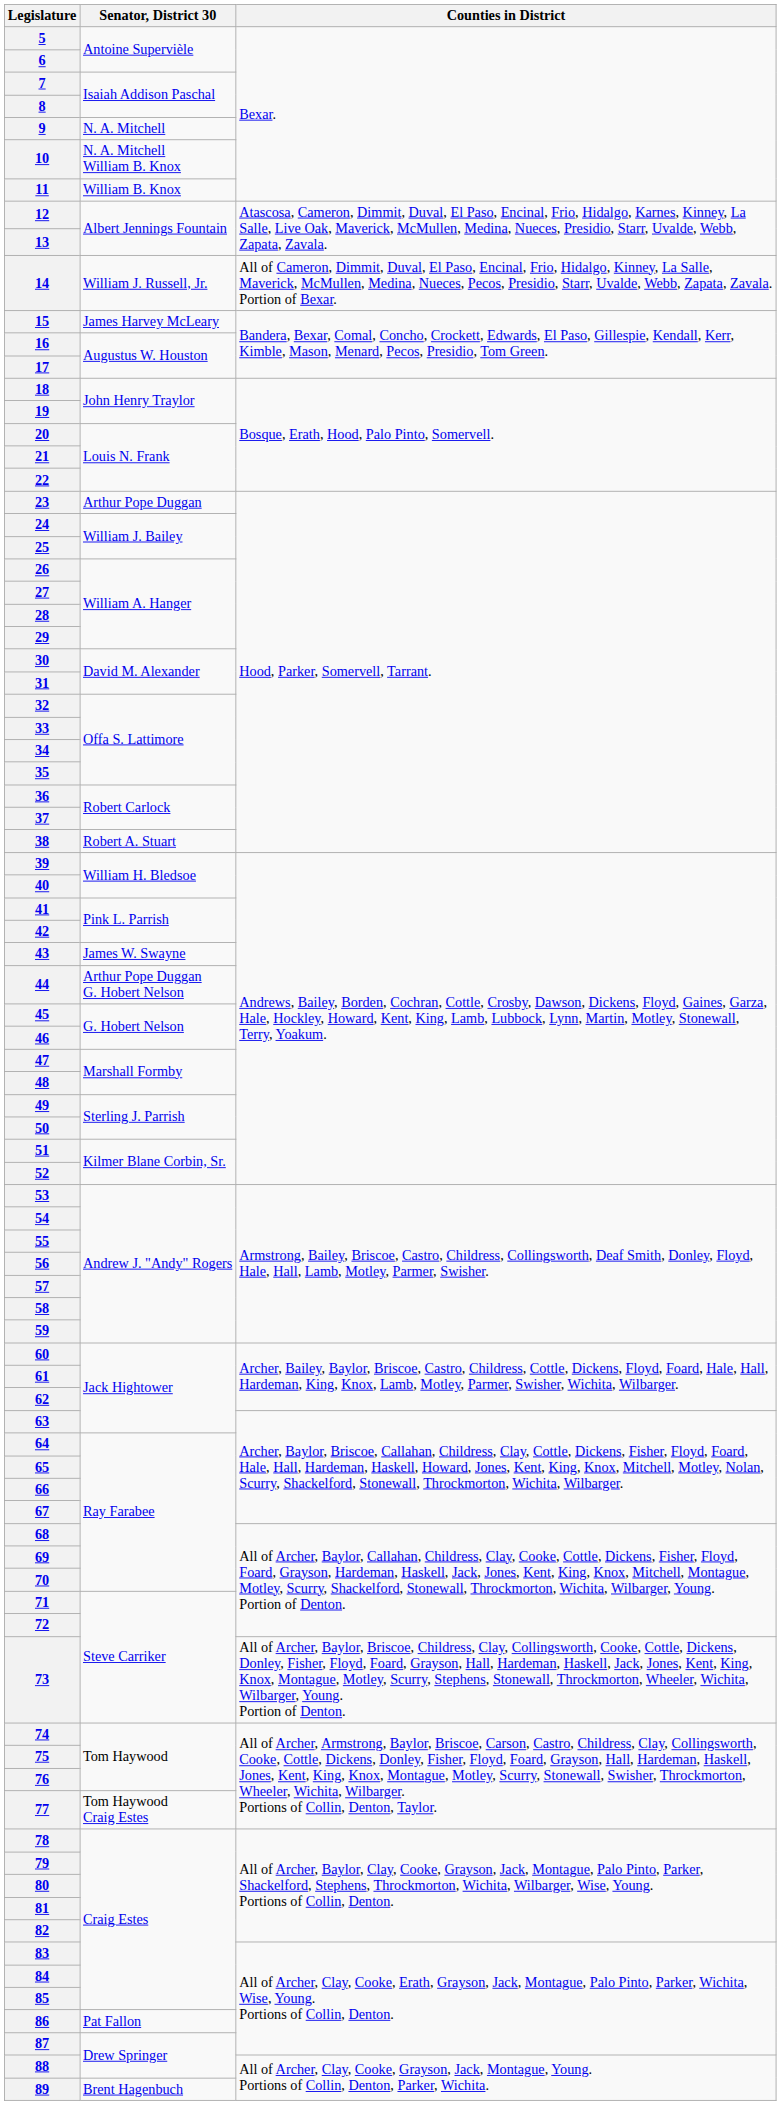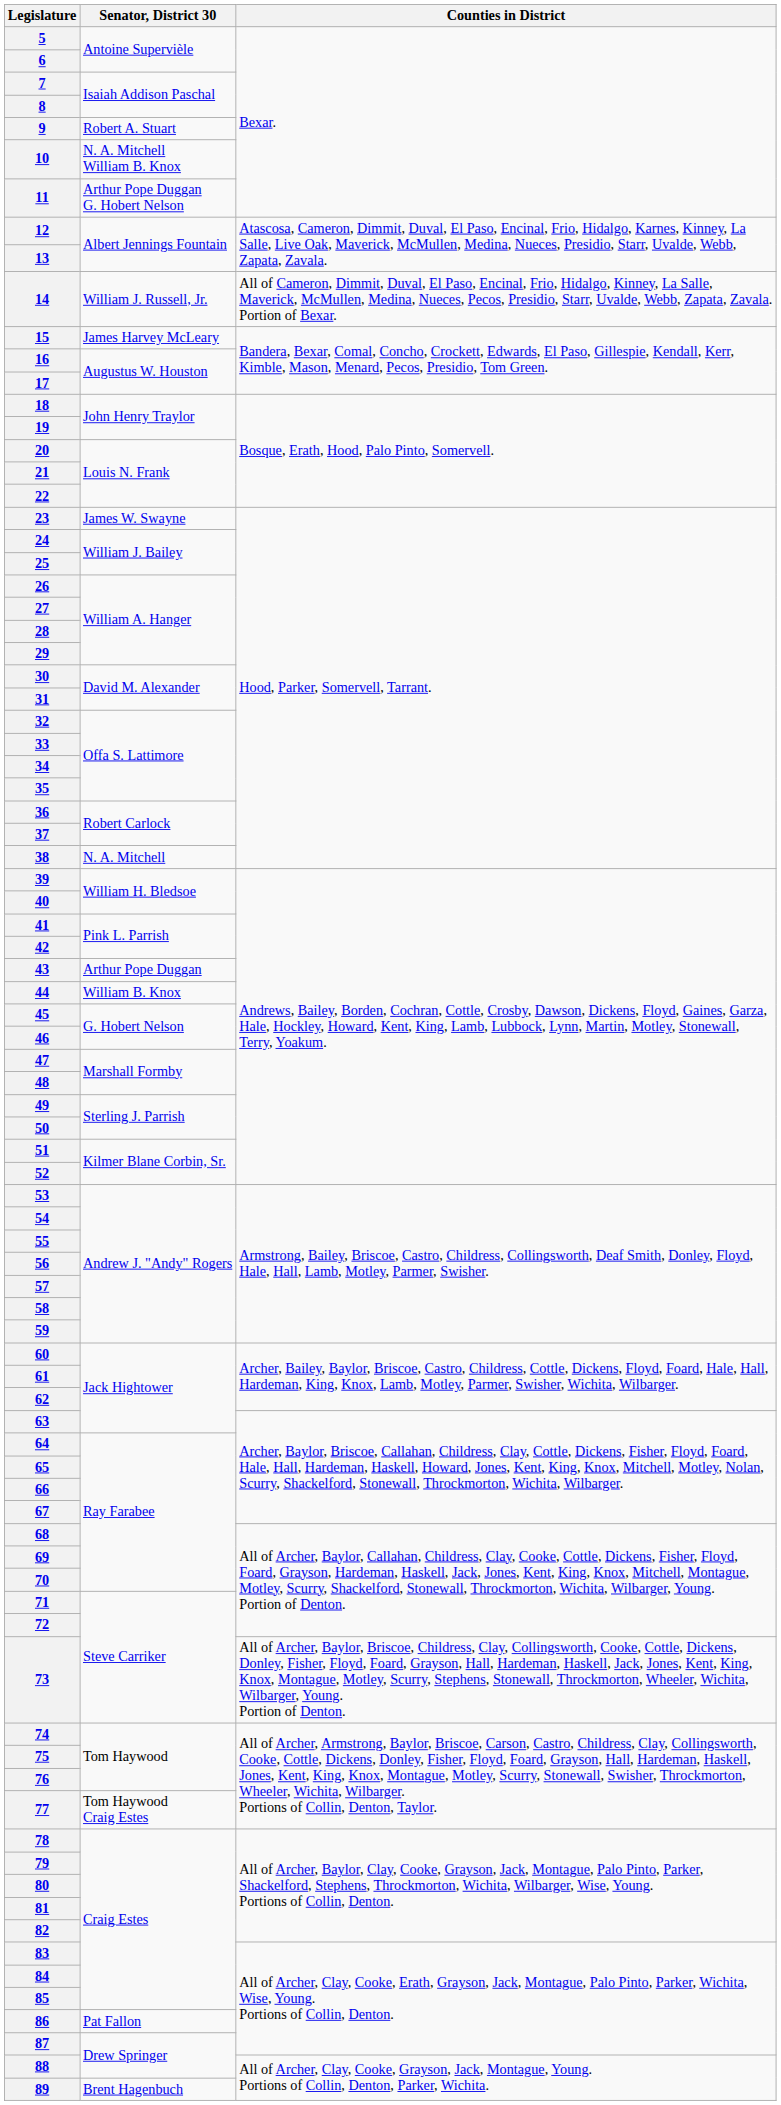9 | Senator, District 30: N. A. Mitchell -> Robert A. Stuart
11 | Senator, District 30: William B. Knox -> Arthur Pope Duggan G. Hobert Nelson
23 | Senator, District 30: Arthur Pope Duggan -> James W. Swayne
38 | Senator, District 30: Robert A. Stuart -> N. A. Mitchell
43 | Senator, District 30: James W. Swayne -> Arthur Pope Duggan
44 | Senator, District 30: Arthur Pope Duggan G. Hobert Nelson -> William B. Knox
